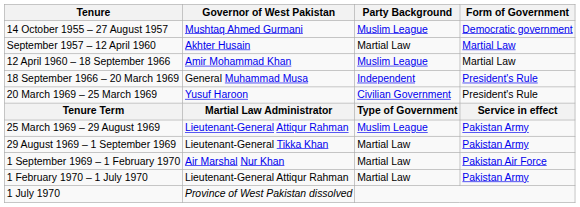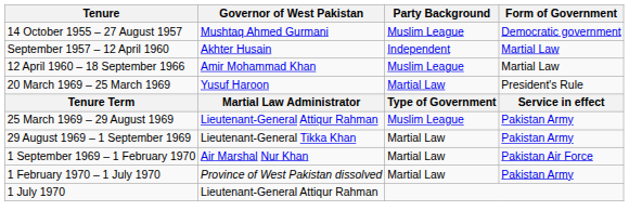September 1957 – 12 April 1960 | Party Background: Martial Law -> Independent
- row: 18 September 1966 – 20 March 1969 | General Muhammad Musa | Independent | President's Rule
20 March 1969 – 25 March 1969 | Party Background: Civilian Government -> Martial Law
1 February 1970 – 1 July 1970 | Governor of West Pakistan: Lieutenant-General Attiqur Rahman -> Province of West Pakistan dissolved
1 July 1970 | Governor of West Pakistan: Province of West Pakistan dissolved -> Lieutenant-General Attiqur Rahman
